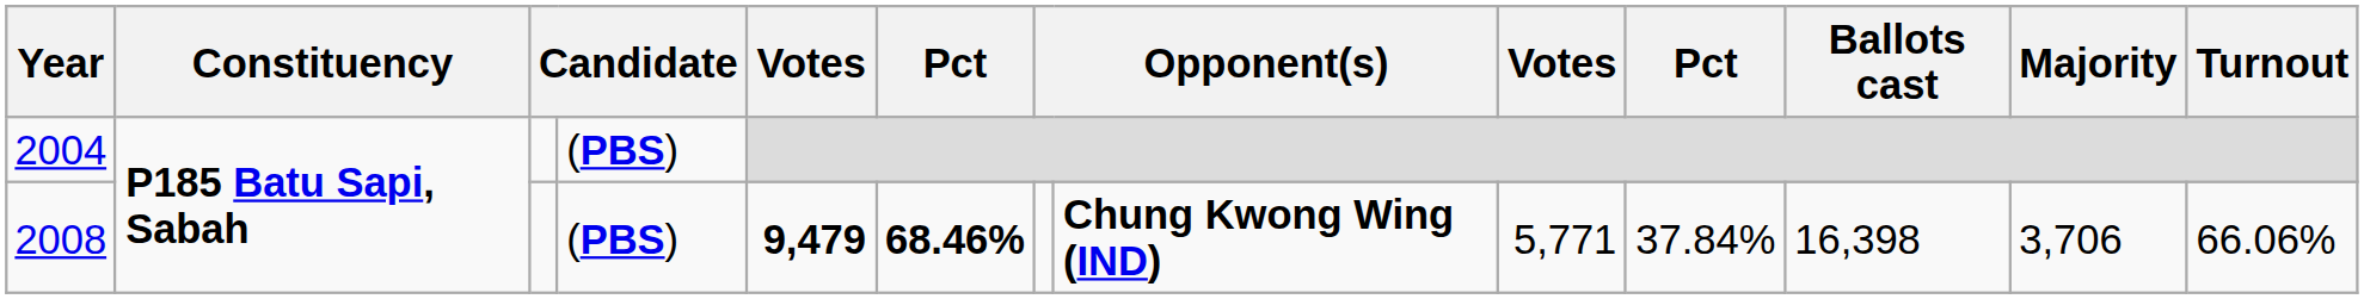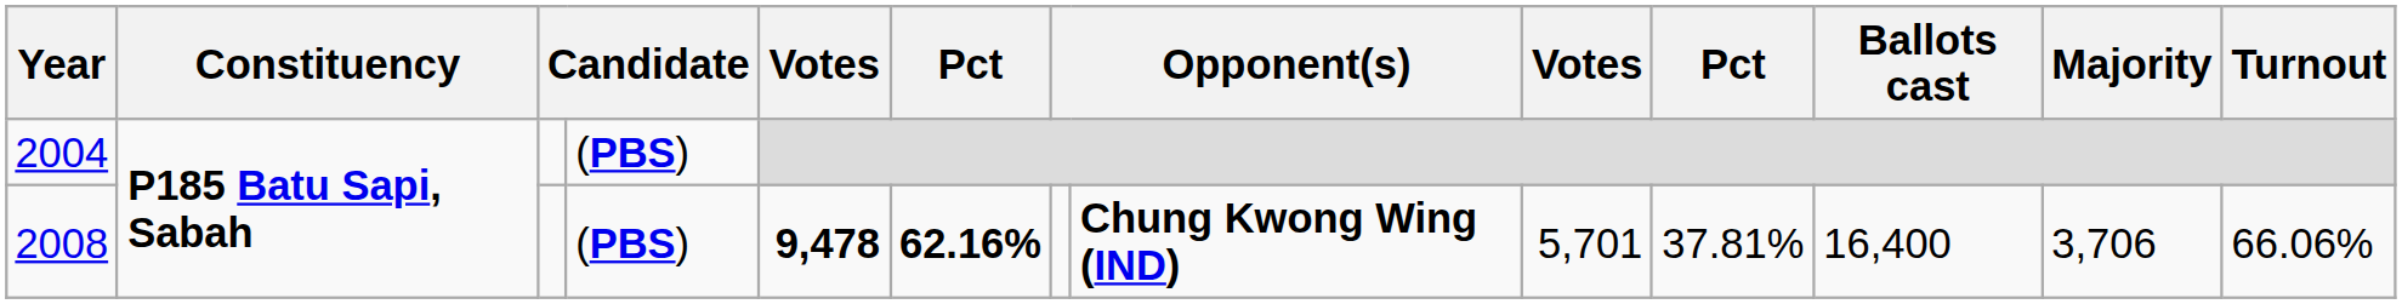2008 | column 5: 9,479 -> 9,478
2008 | column 6: 68.46% -> 62.16%
2008 | column 9: 5,771 -> 5,701
2008 | column 10: 37.84% -> 37.81%
2008 | Ballots cast: 16,398 -> 16,400
